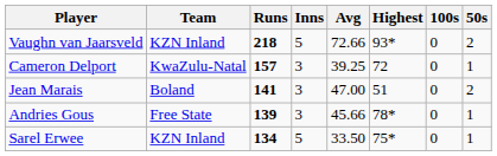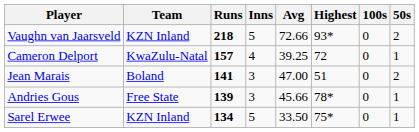Cameron Delport | Inns: 3 -> 4
